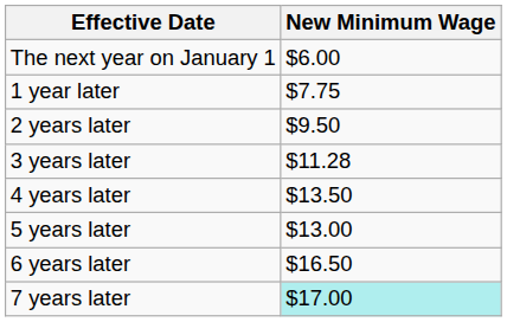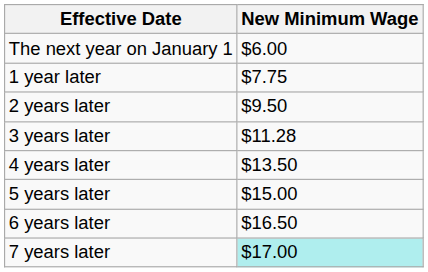5 years later | New Minimum Wage: $13.00 -> $15.00
